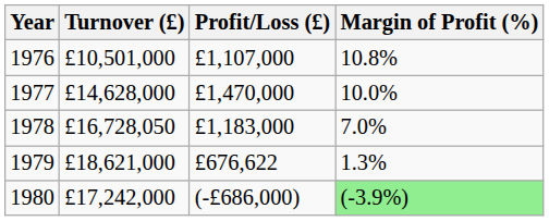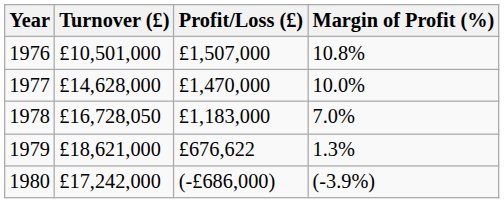1976 | Profit/Loss (£): £1,107,000 -> £1,507,000
1980 | Margin of Profit (%): lightgreen background -> no background
